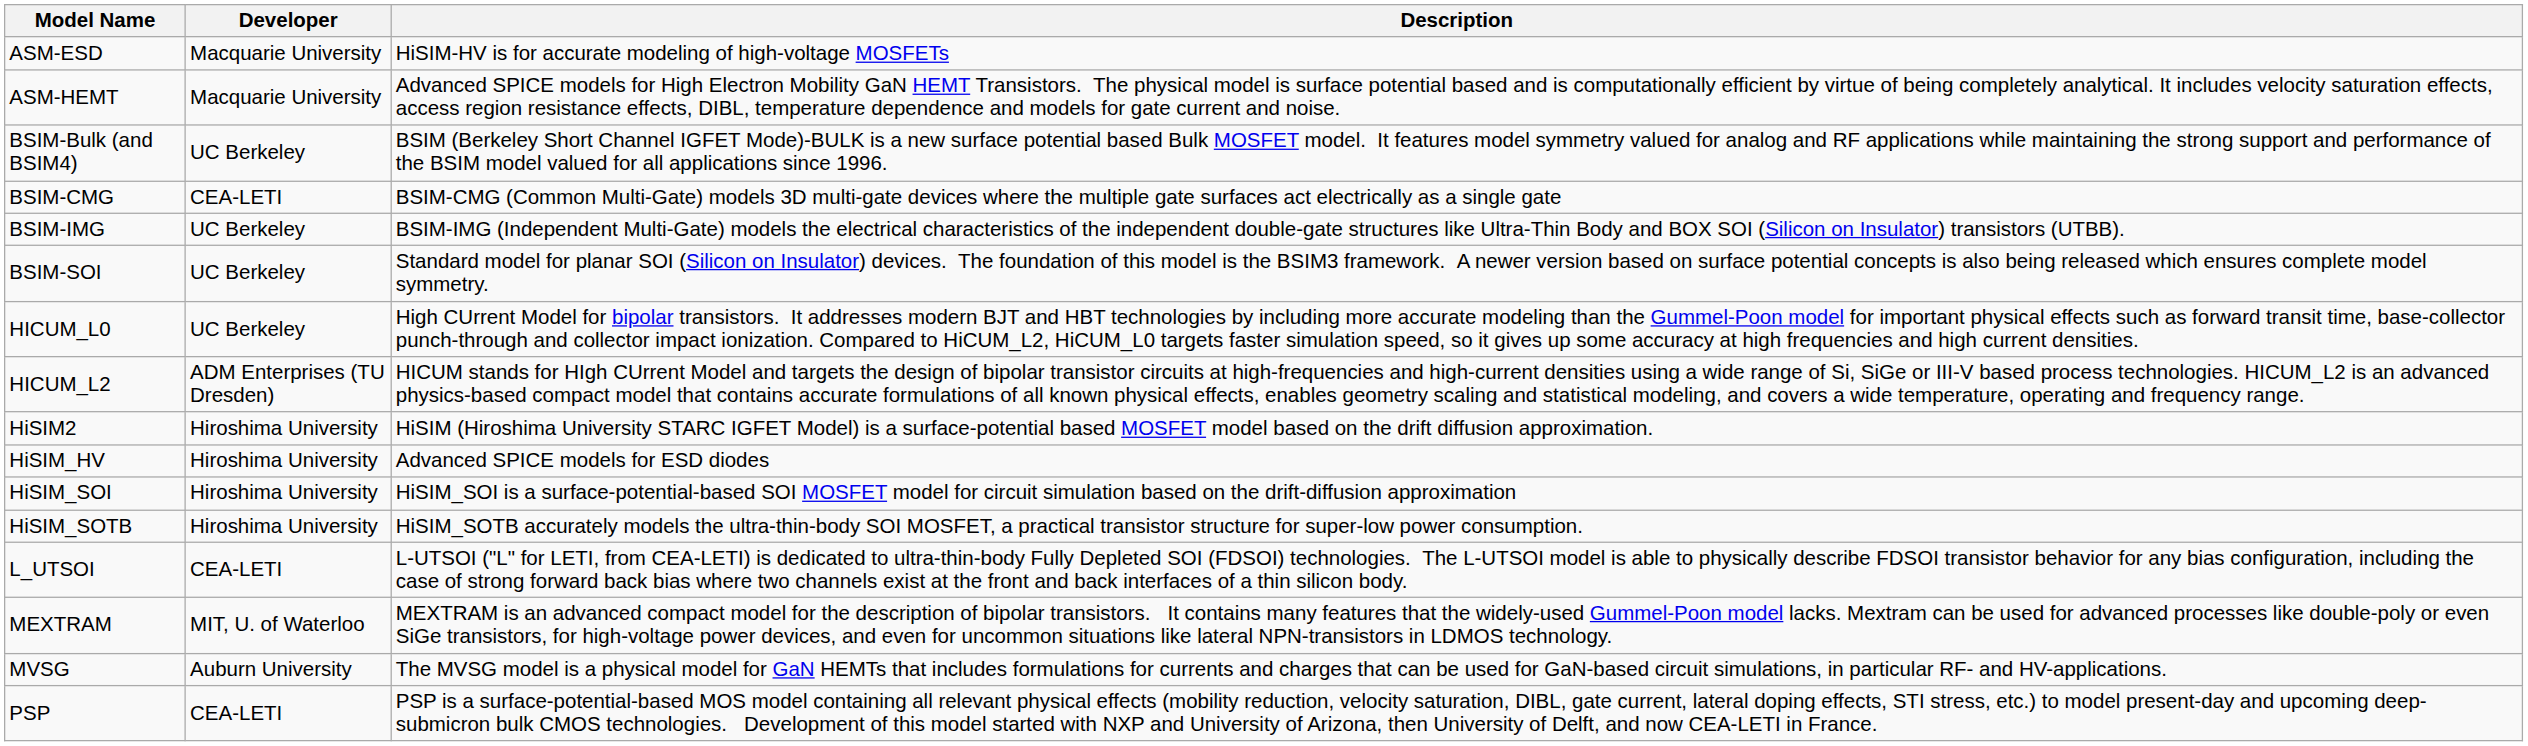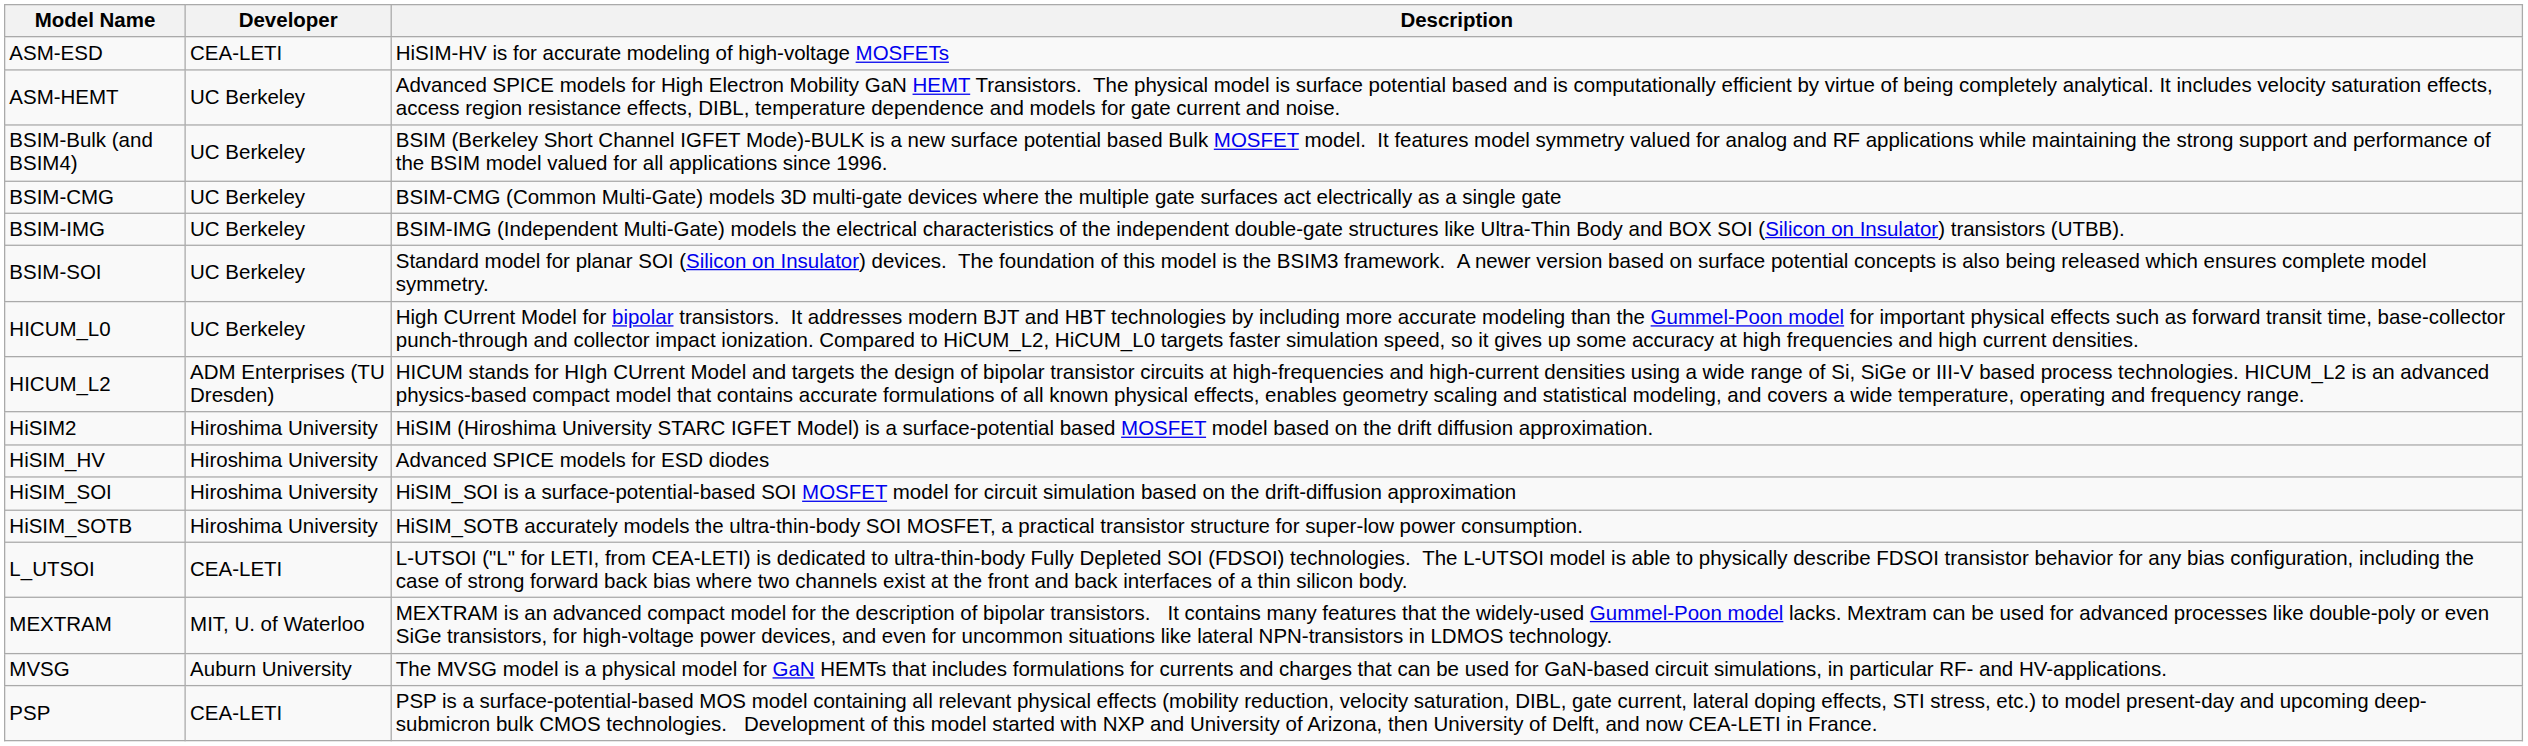ASM-ESD | Developer: Macquarie University -> CEA-LETI
ASM-HEMT | Developer: Macquarie University -> UC Berkeley
BSIM-CMG | Developer: CEA-LETI -> UC Berkeley
